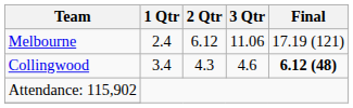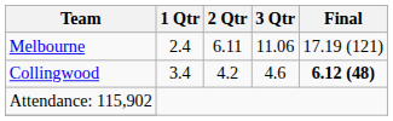Melbourne | 2 Qtr: 6.12 -> 6.11
Collingwood | 2 Qtr: 4.3 -> 4.2
